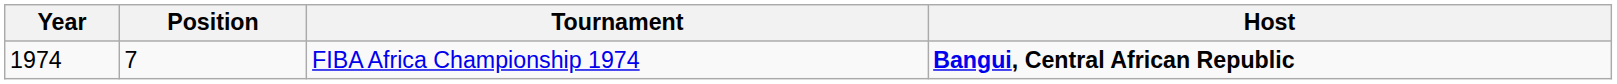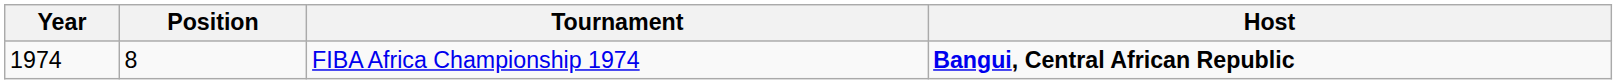FIBA Africa Championship 1974 | Position: 7 -> 8
